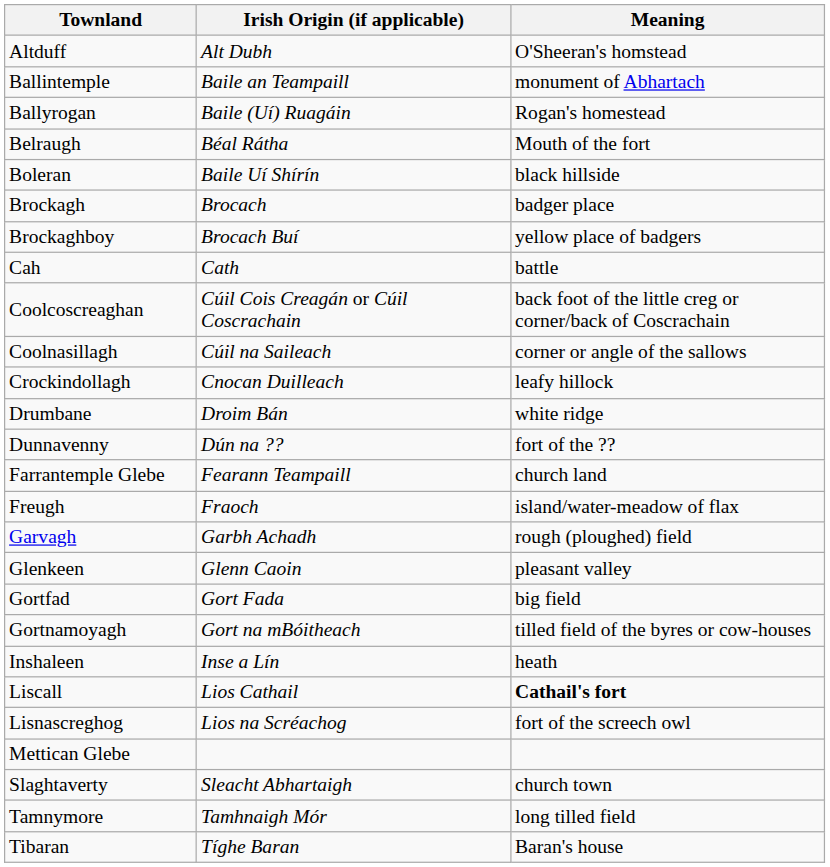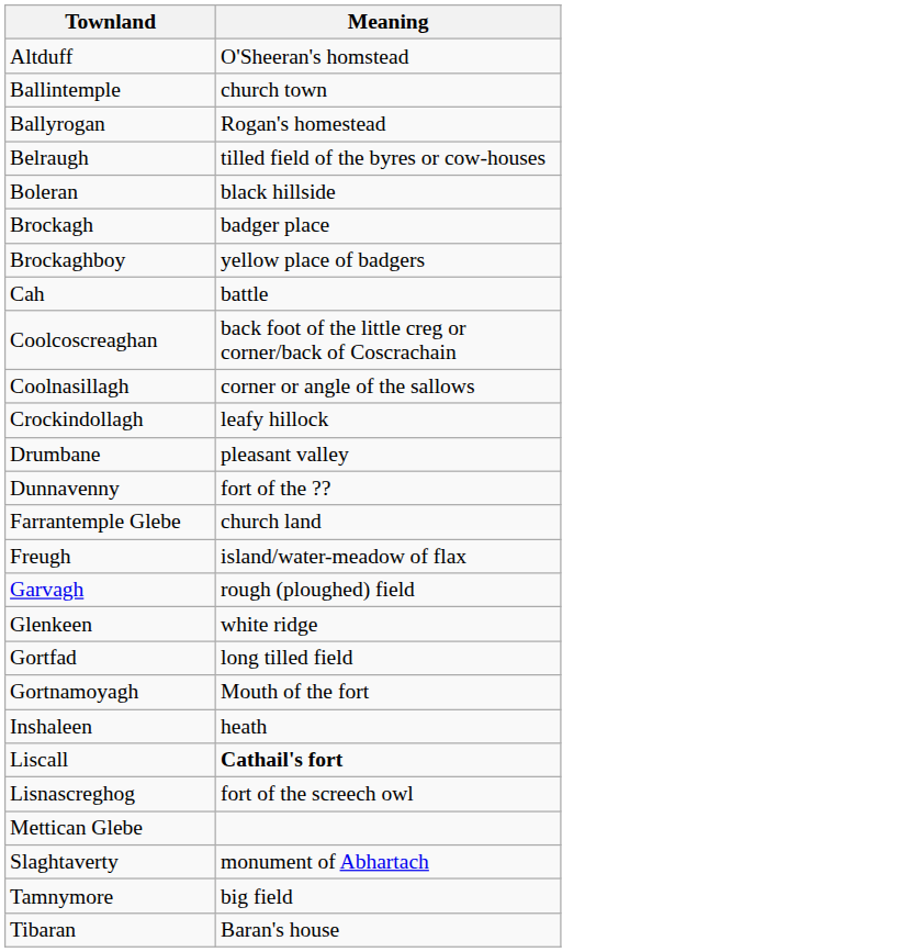- column: Irish Origin (if applicable) | Alt Dubh | Baile an Teampaill | Baile (Uí) Ruagáin | Béal Rátha | Baile Uí Shírín | Brocach | Brocach Buí | Cath | Cúil Cois Creagán or Cúil Coscrachain | Cúil na Saileach | Cnocan Duilleach | Droim Bán | Dún na ?? | Fearann Teampaill | Fraoch | Garbh Achadh | Glenn Caoin | Gort Fada | Gort na mBóitheach | Inse a Lín | Lios Cathail | Lios na Scréachog | Sleacht Abhartaigh | Tamhnaigh Mór | Tíghe Baran
Ballintemple | Meaning: monument of Abhartach -> church town
Belraugh | Meaning: Mouth of the fort -> tilled field of the byres or cow-houses
Drumbane | Meaning: white ridge -> pleasant valley
Glenkeen | Meaning: pleasant valley -> white ridge
Gortfad | Meaning: big field -> long tilled field
Gortnamoyagh | Meaning: tilled field of the byres or cow-houses -> Mouth of the fort
Slaghtaverty | Meaning: church town -> monument of Abhartach
Tamnymore | Meaning: long tilled field -> big field
